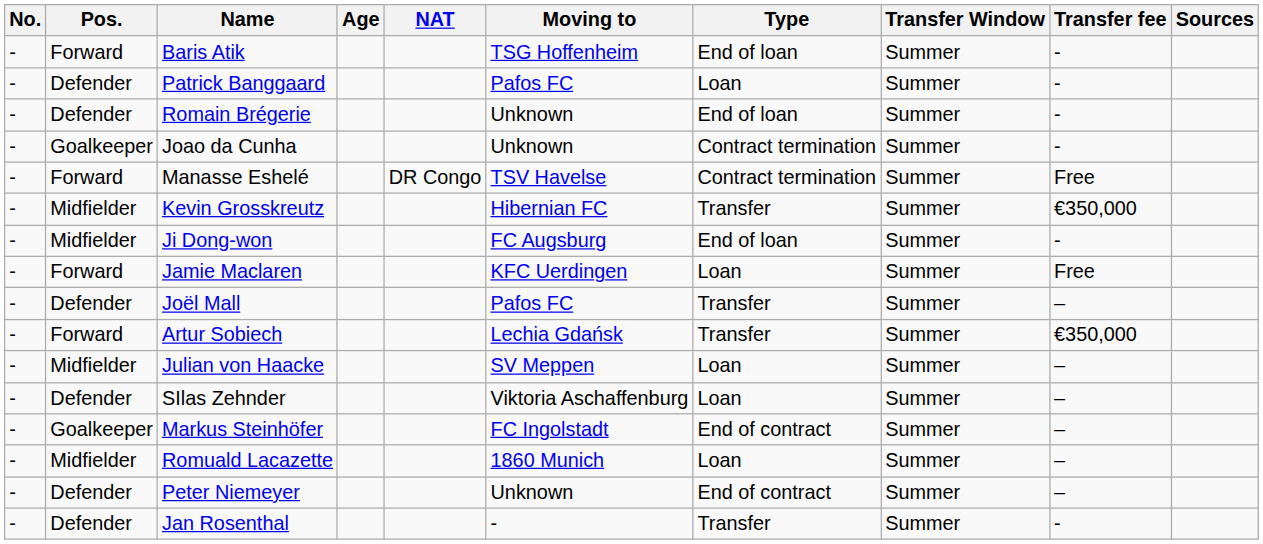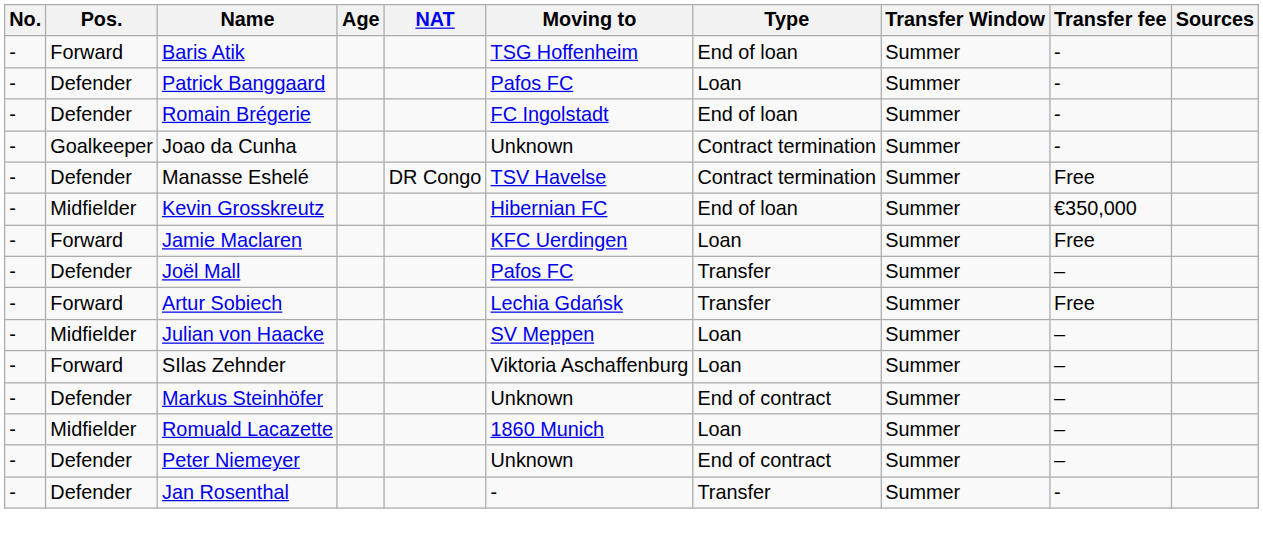Romain Brégerie | Moving to: Unknown -> FC Ingolstadt
Manasse Eshelé | Pos.: Forward -> Defender
Kevin Grosskreutz | Type: Transfer -> End of loan
- row: - | Midfielder | Ji Dong-won | FC Augsburg | End of loan | Summer | -
Artur Sobiech | Transfer fee: €350,000 -> Free
SIlas Zehnder | Pos.: Defender -> Forward
Markus Steinhöfer | Pos.: Goalkeeper -> Defender
Markus Steinhöfer | Moving to: FC Ingolstadt -> Unknown
